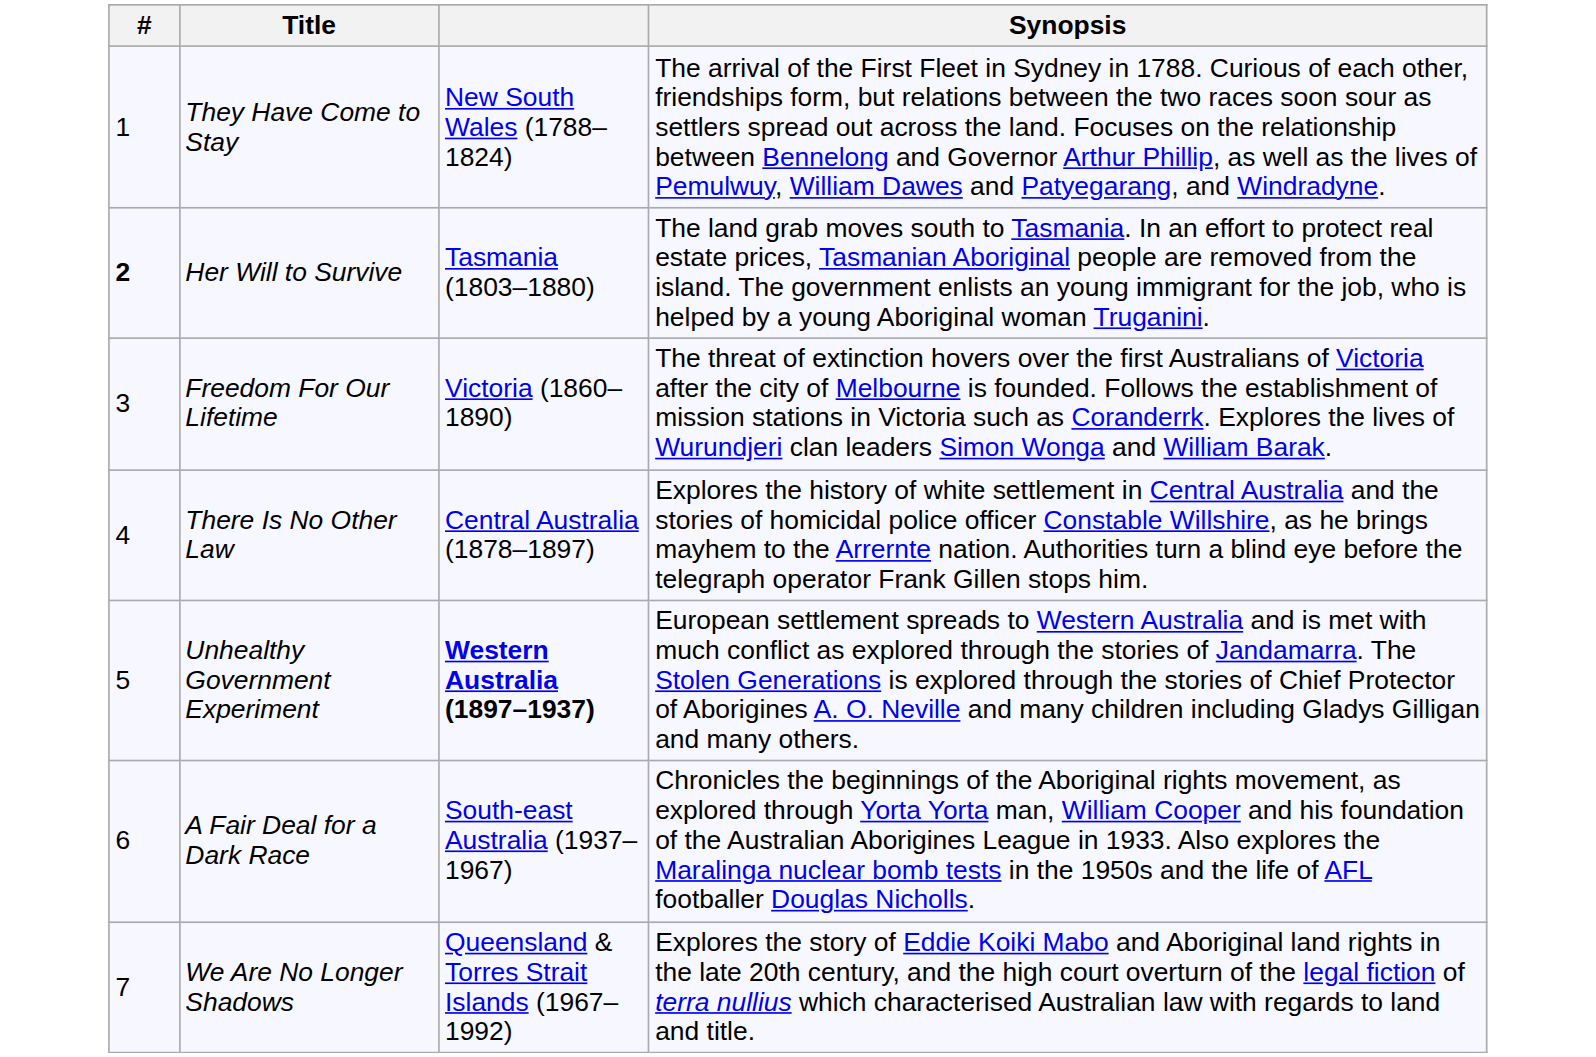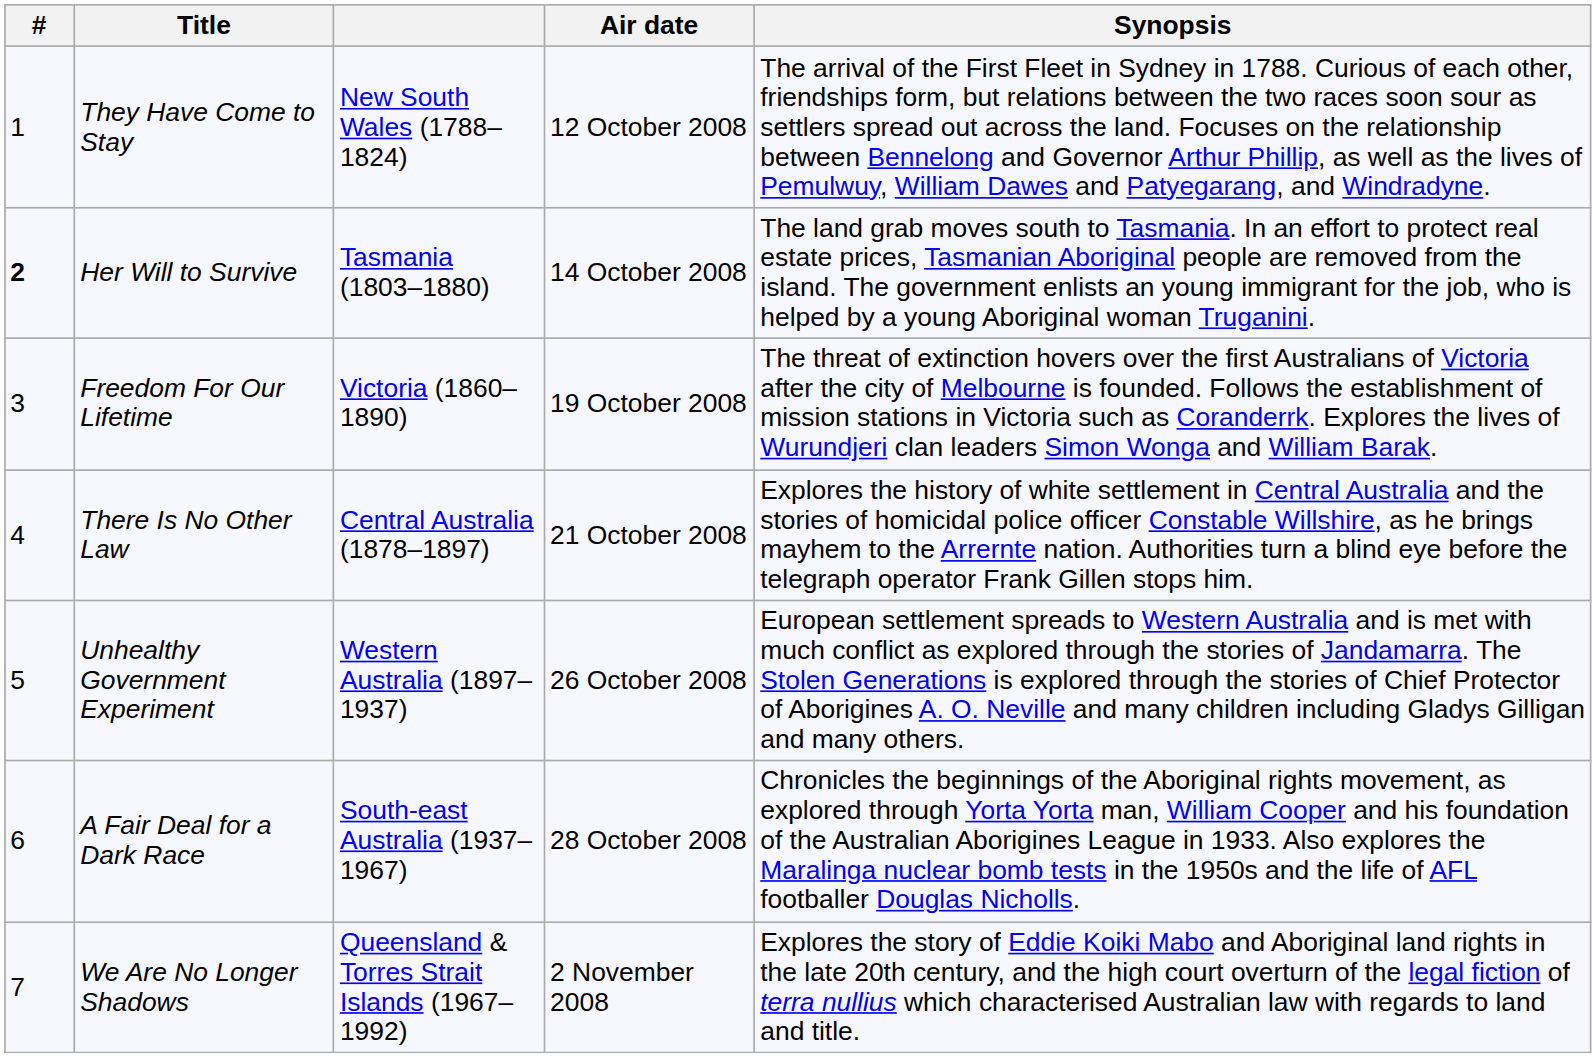+ column: Air date | 12 October 2008 | 14 October 2008 | 19 October 2008 | 21 October 2008 | 26 October 2008 | 28 October 2008 | 2 November 2008
Unhealthy Government Experiment | column 3: bold -> normal
